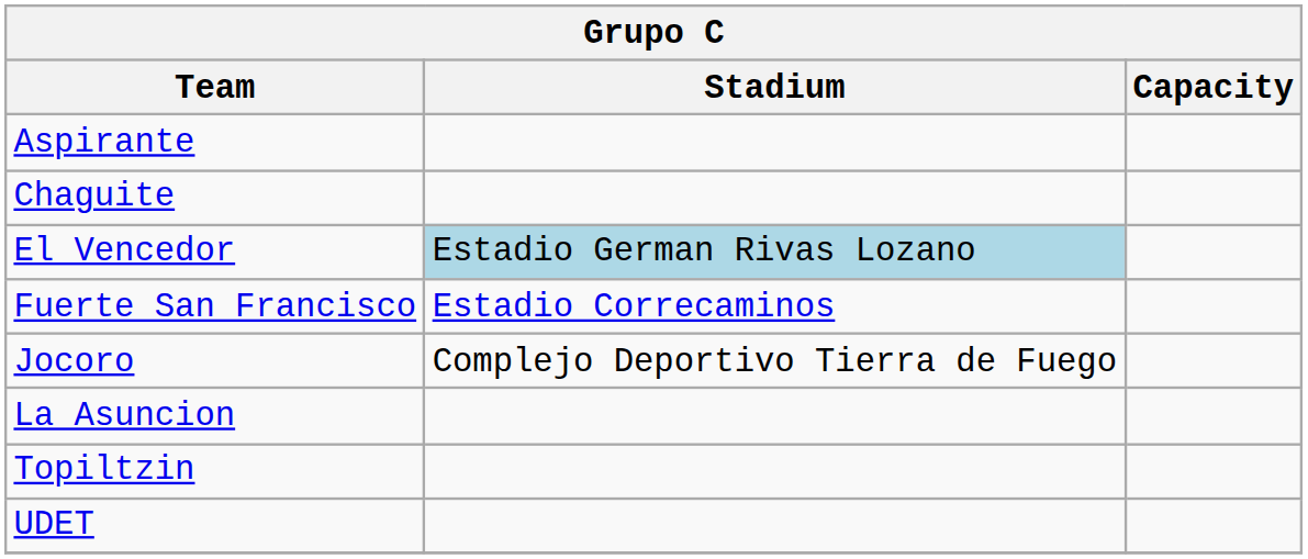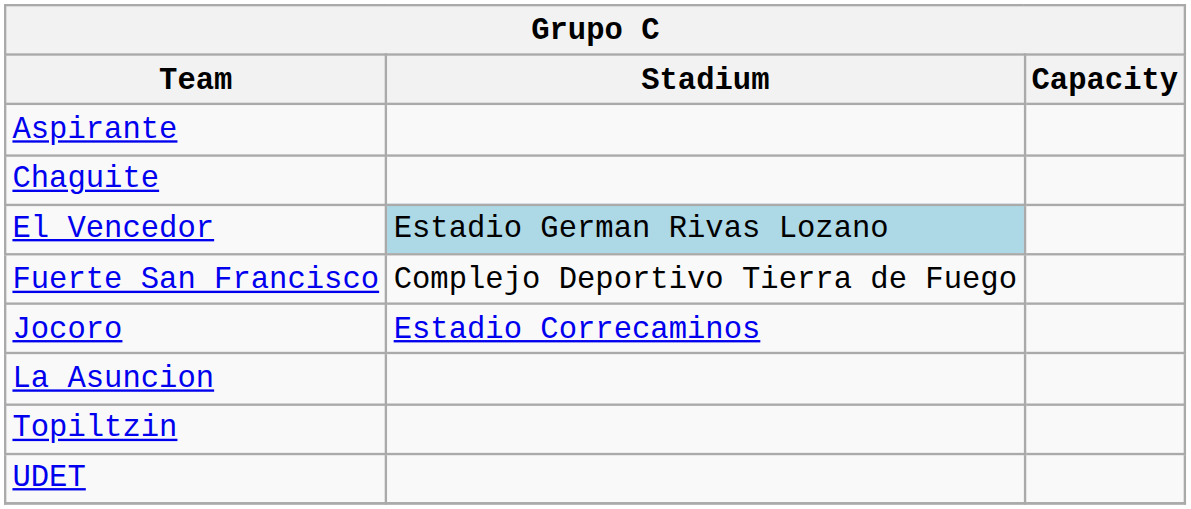Fuerte San Francisco | Stadium: Estadio Correcaminos -> Complejo Deportivo Tierra de Fuego
Jocoro | Stadium: Complejo Deportivo Tierra de Fuego -> Estadio Correcaminos
